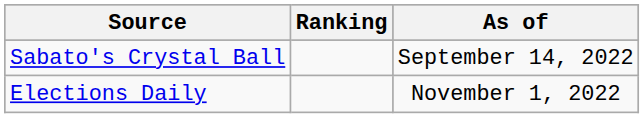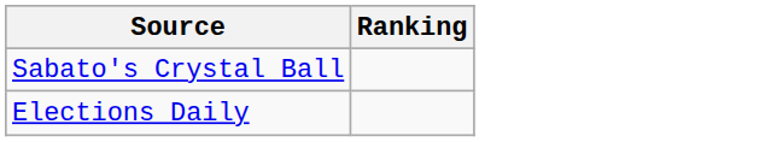- column: As of | September 14, 2022 | November 1, 2022
